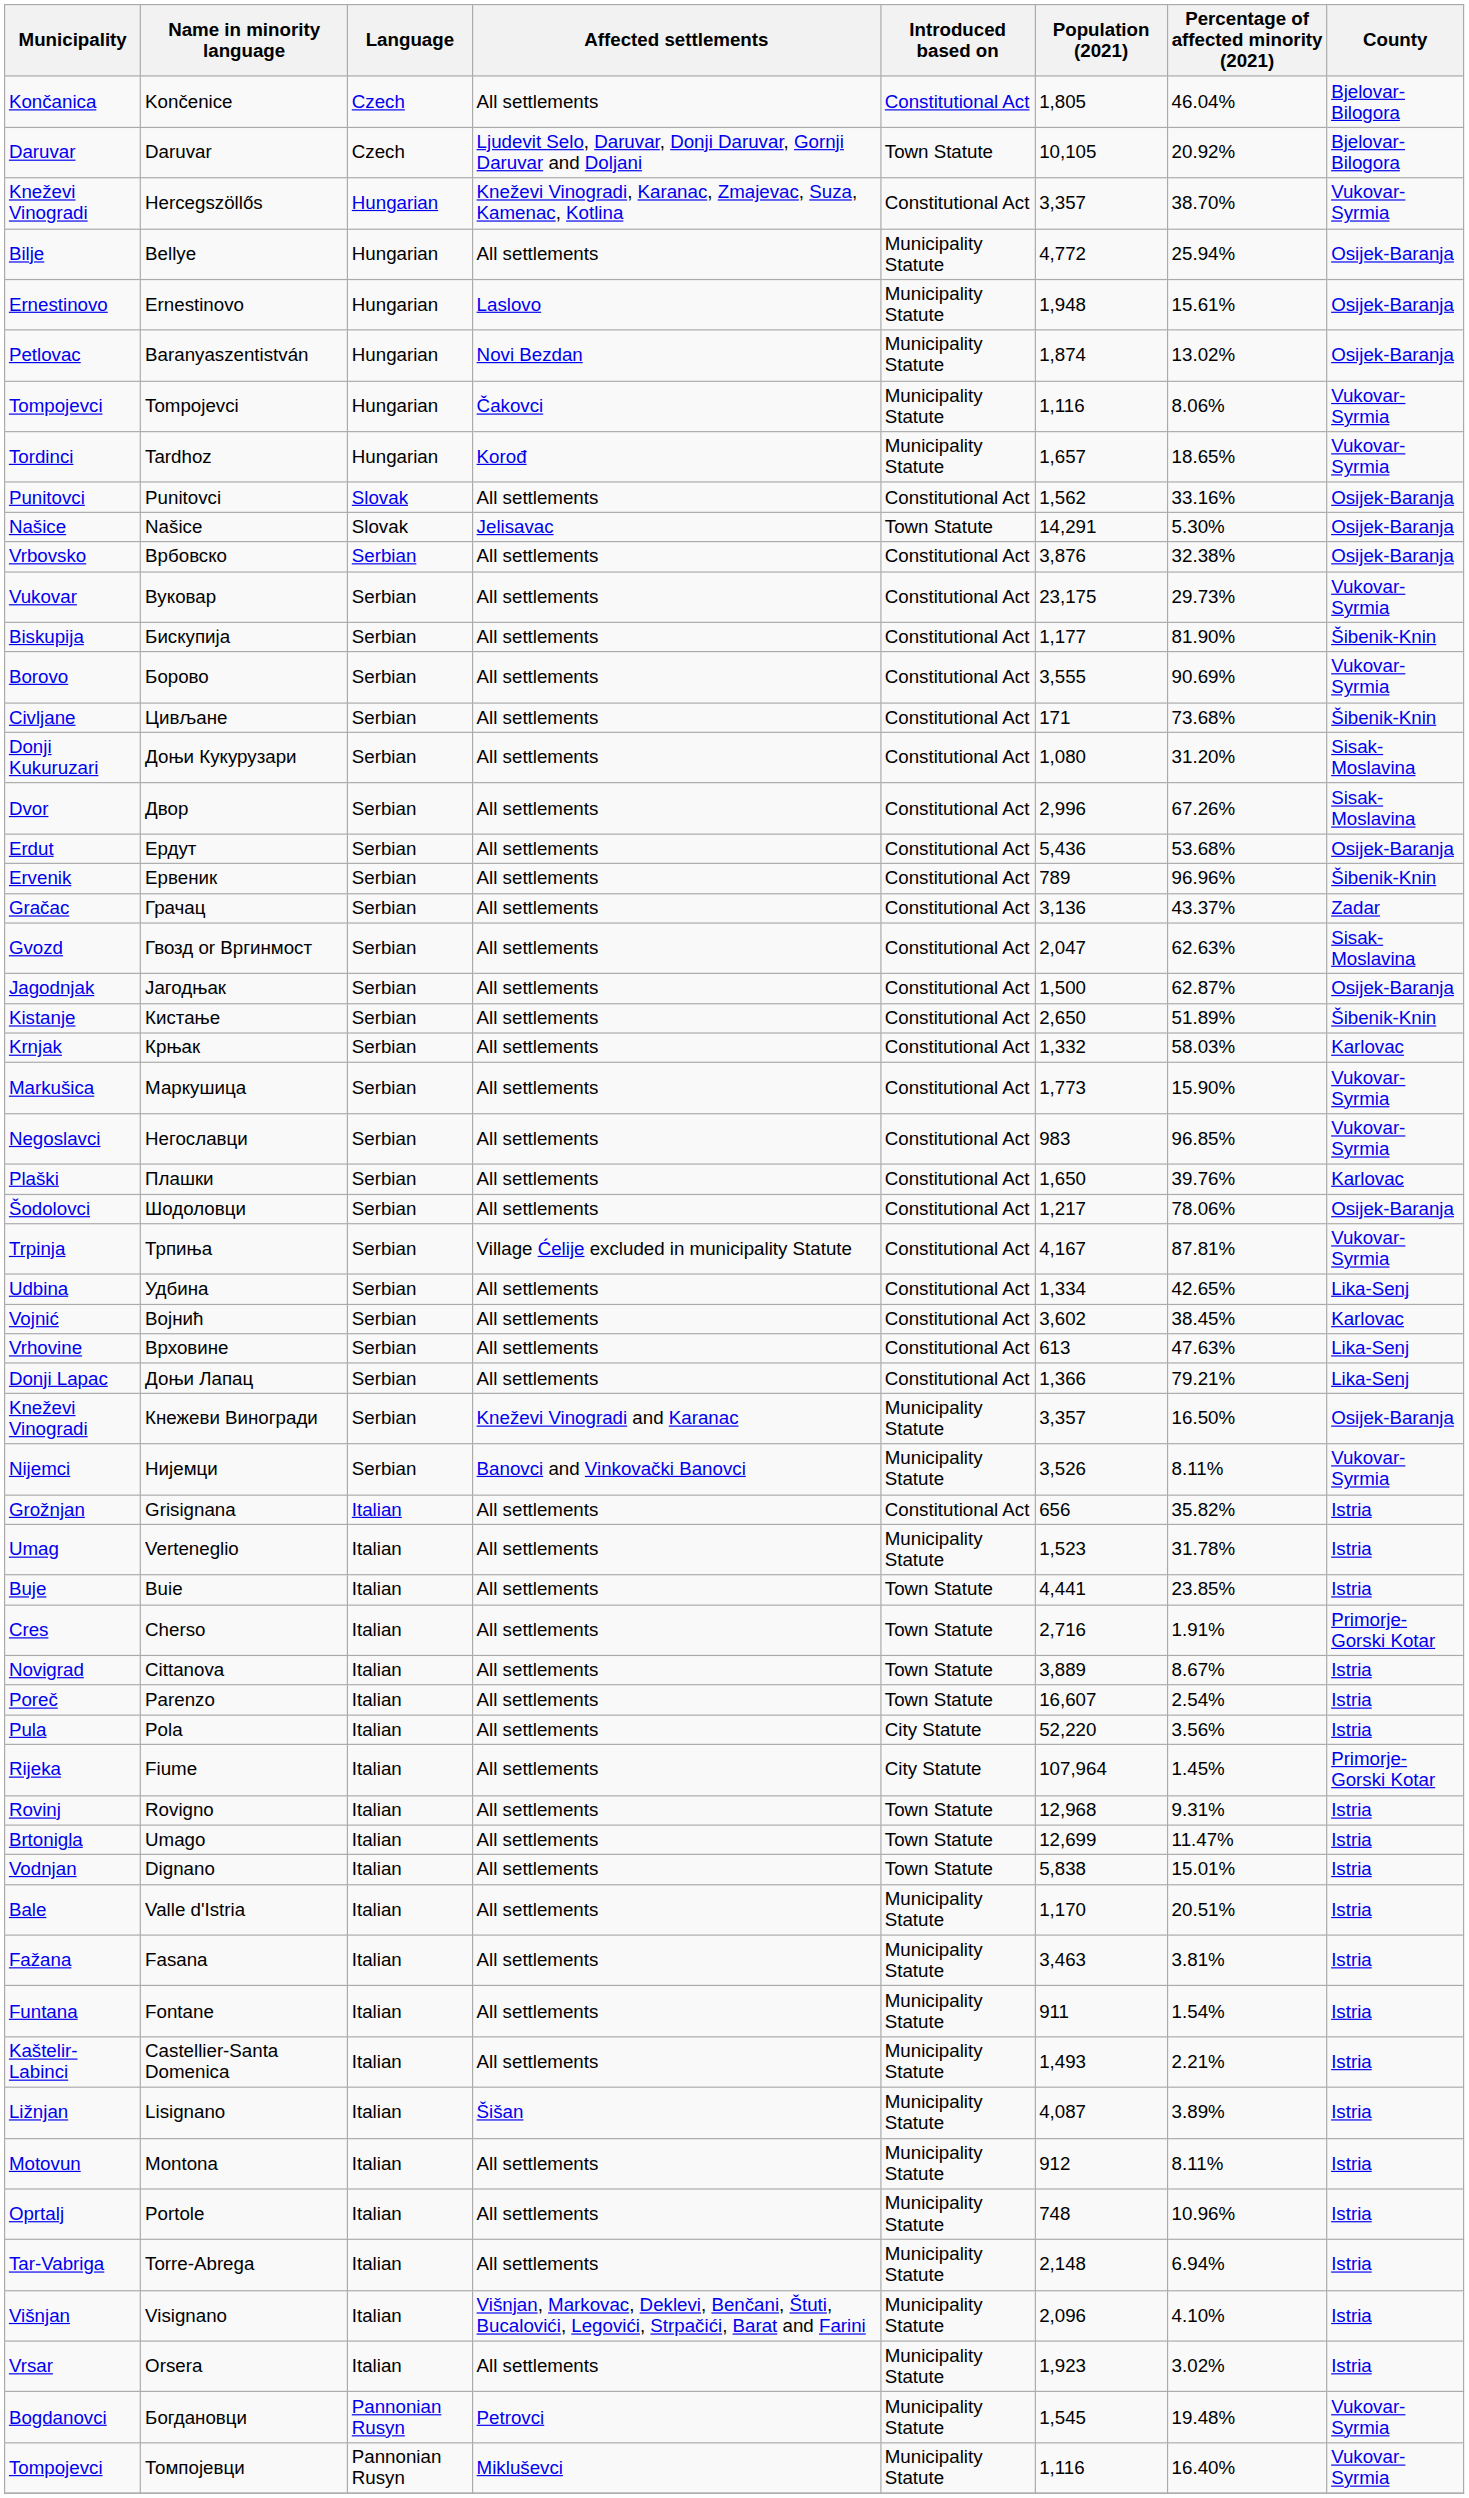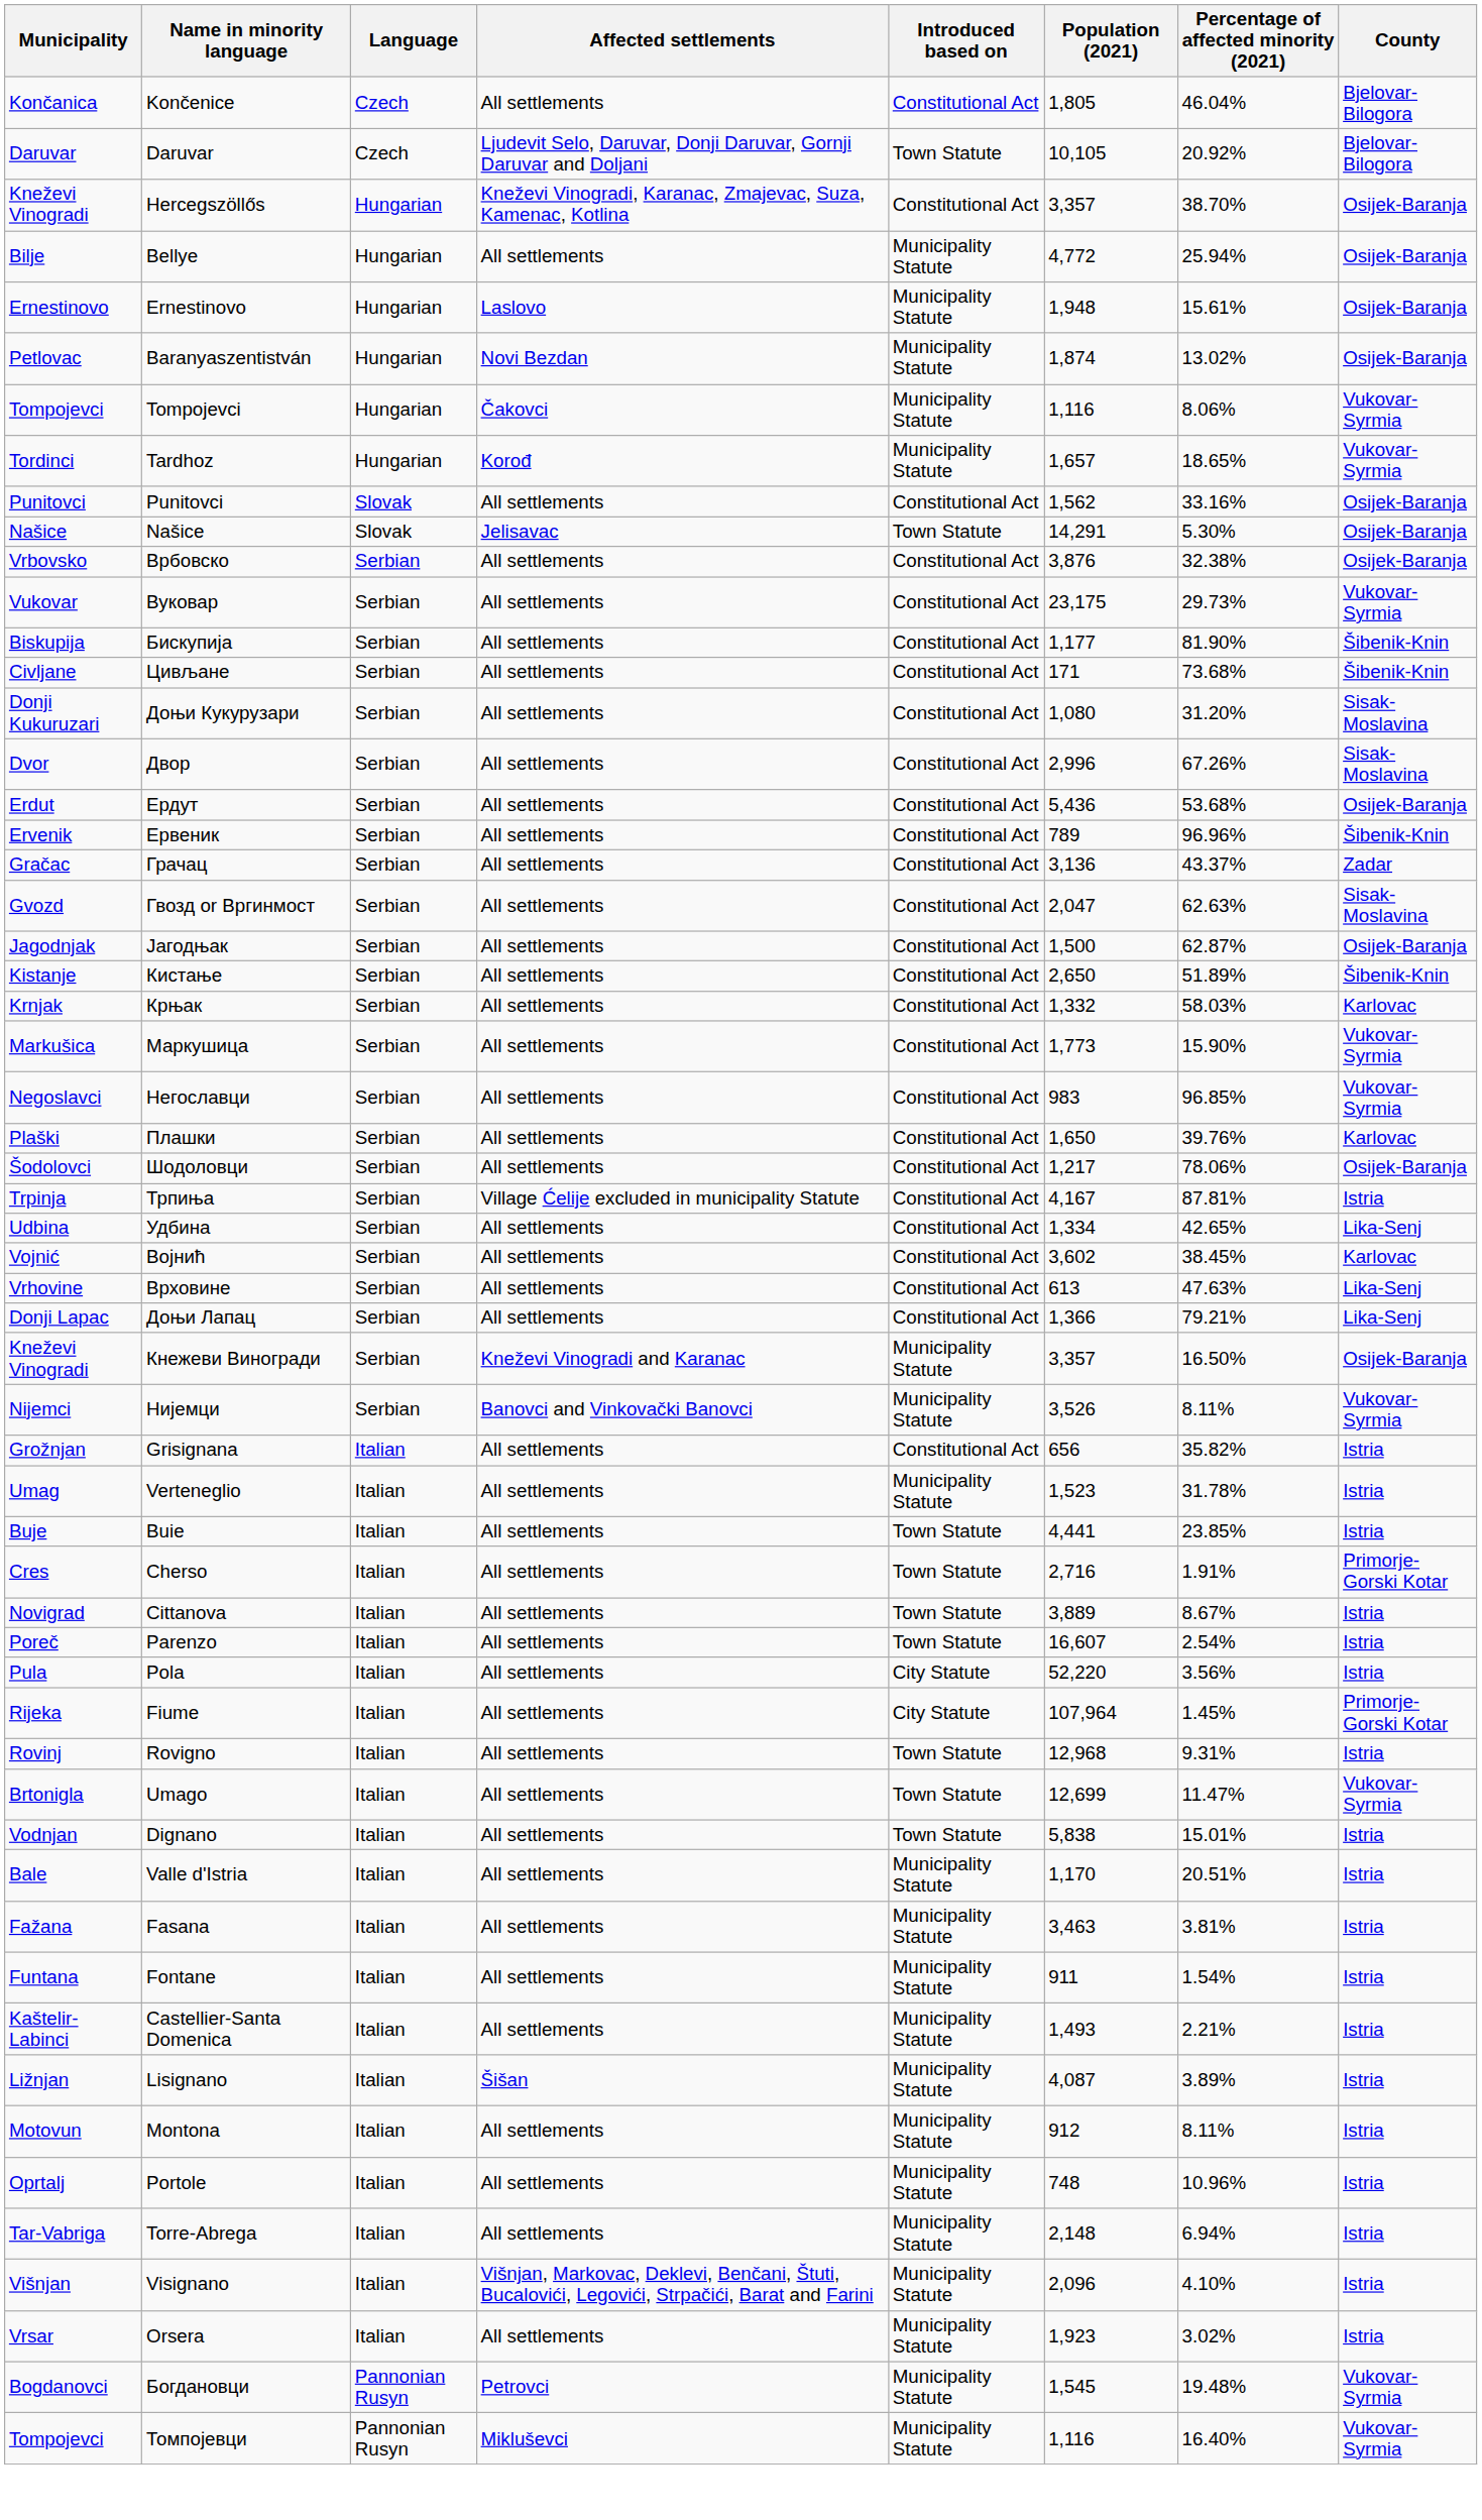Hercegszöllős | County: Vukovar-Syrmia -> Osijek-Baranja
- row: Borovo | Борово | Serbian | All settlements | Constitutional Act | 3,555 | 90.69% | Vukovar-Syrmia
Трпиња | County: Vukovar-Syrmia -> Istria
Umago | County: Istria -> Vukovar-Syrmia
